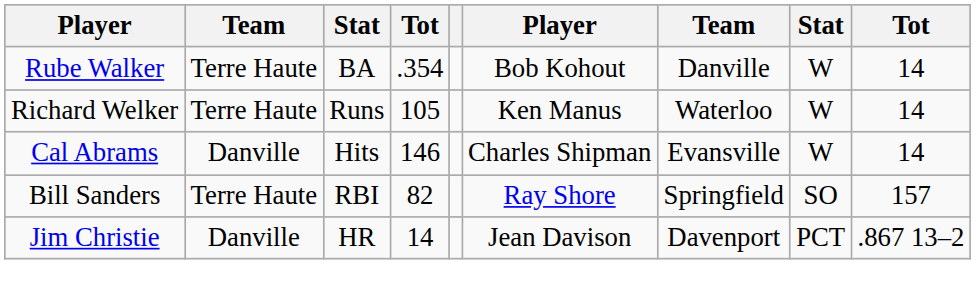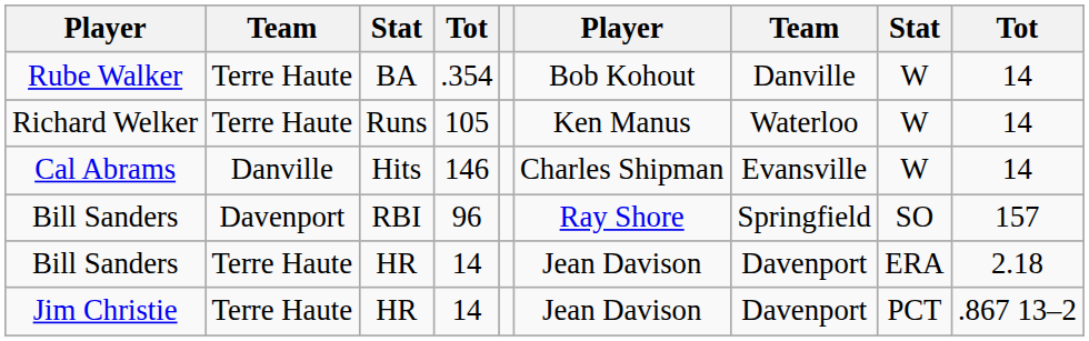Bill Sanders / RBI | column 2: Terre Haute -> Davenport
Bill Sanders / RBI | column 4: 82 -> 96
+ row: Bill Sanders | Terre Haute | HR | 14 | Jean Davison | Davenport | ERA | 2.18
Jim Christie | column 2: Danville -> Terre Haute
